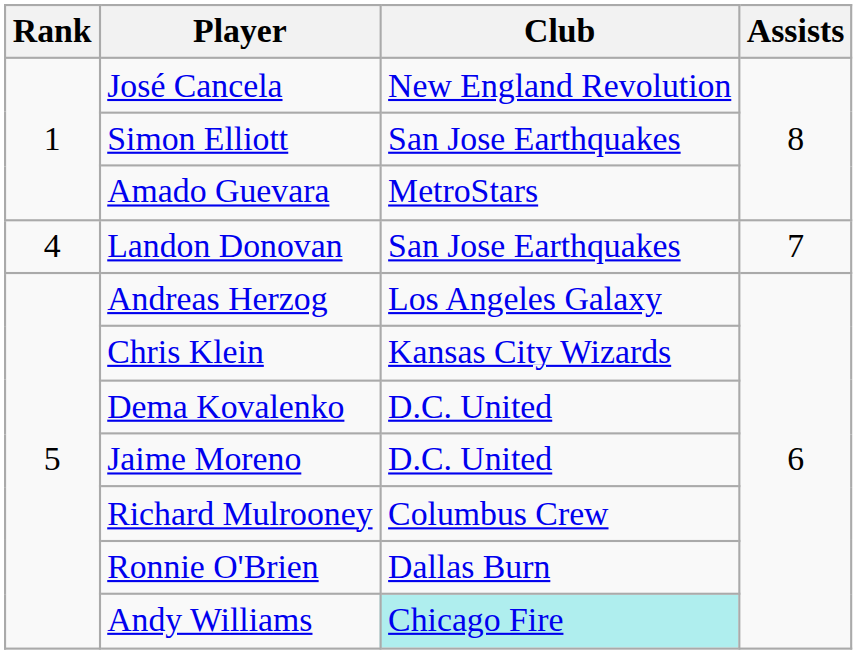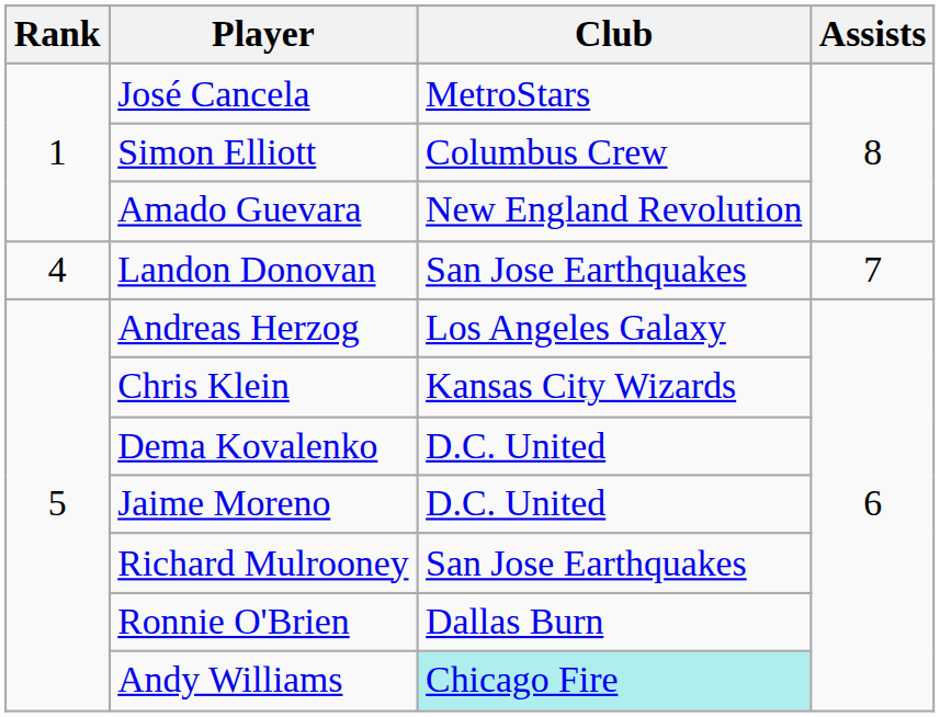José Cancela | Club: New England Revolution -> MetroStars
Simon Elliott | Club: San Jose Earthquakes -> Columbus Crew
Amado Guevara | Club: MetroStars -> New England Revolution
Richard Mulrooney | Club: Columbus Crew -> San Jose Earthquakes
